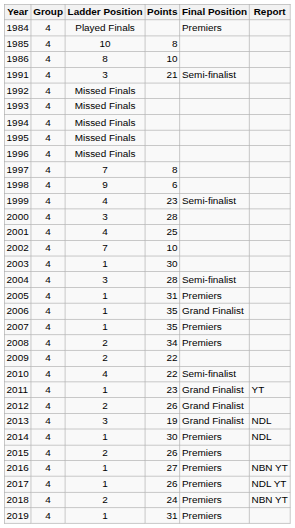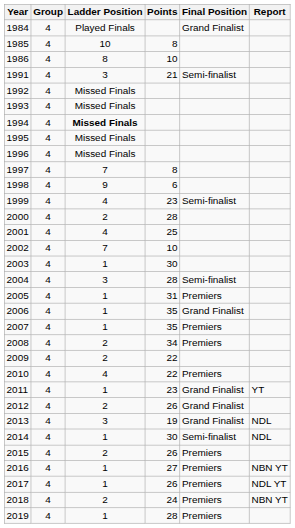1984 | Final Position: Premiers -> Grand Finalist
1994 | Ladder Position: normal -> bold
2000 | Ladder Position: 3 -> 2
2010 | Final Position: Semi-finalist -> Premiers
2014 | Final Position: Premiers -> Semi-finalist
2019 | Points: 31 -> 28
